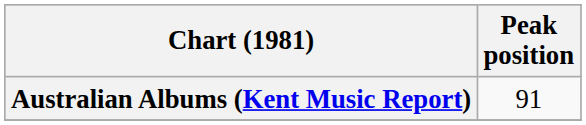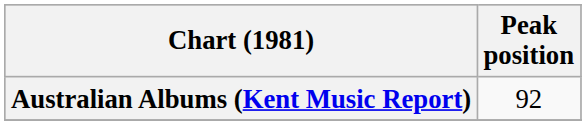Australian Albums (Kent Music Report) | Peak position: 91 -> 92
